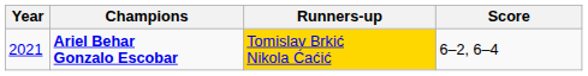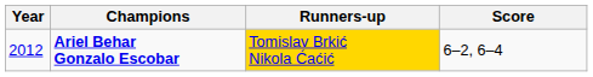Ariel Behar Gonzalo Escobar | Year: 2021 -> 2012
